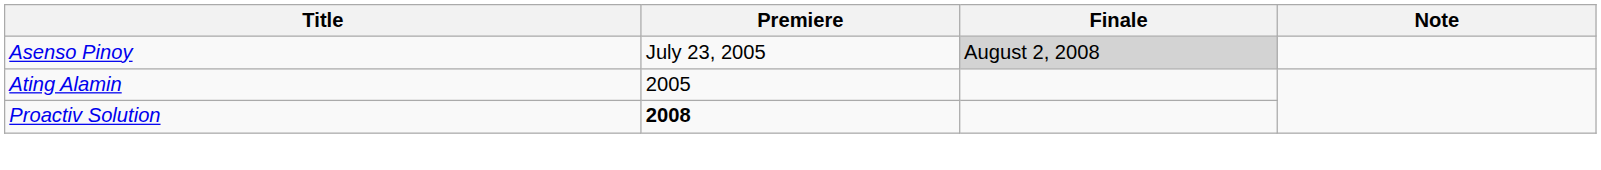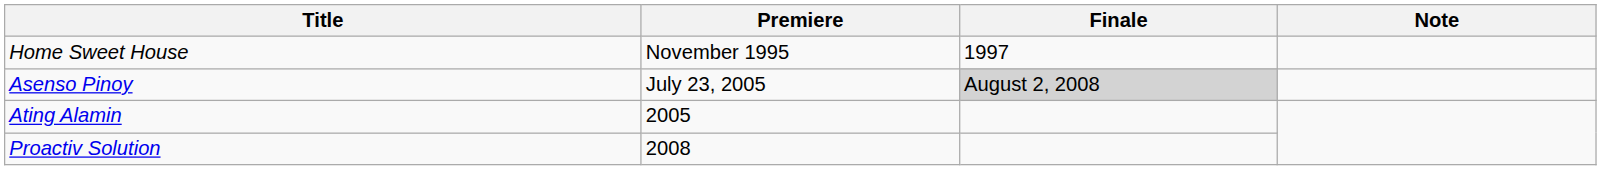+ row: Home Sweet House | November 1995 | 1997
Proactiv Solution | Premiere: bold -> normal
